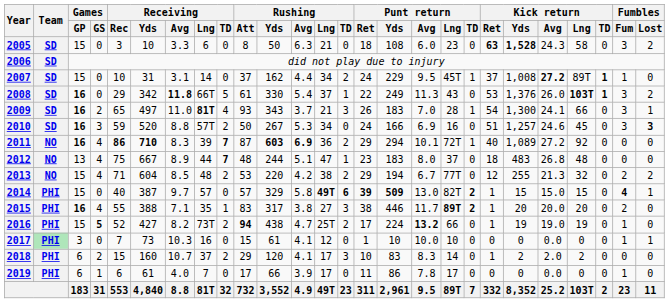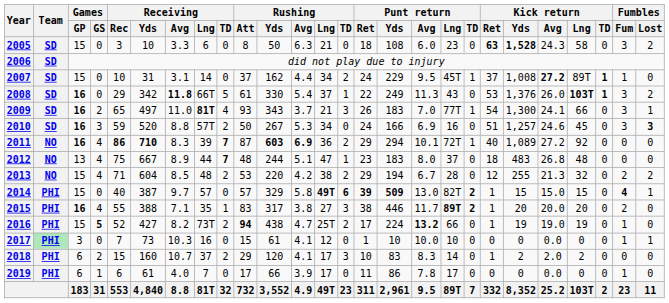2009 | Punt return / Lng: 28 -> 77T
2013 | Punt return / Lng: 77T -> 28
